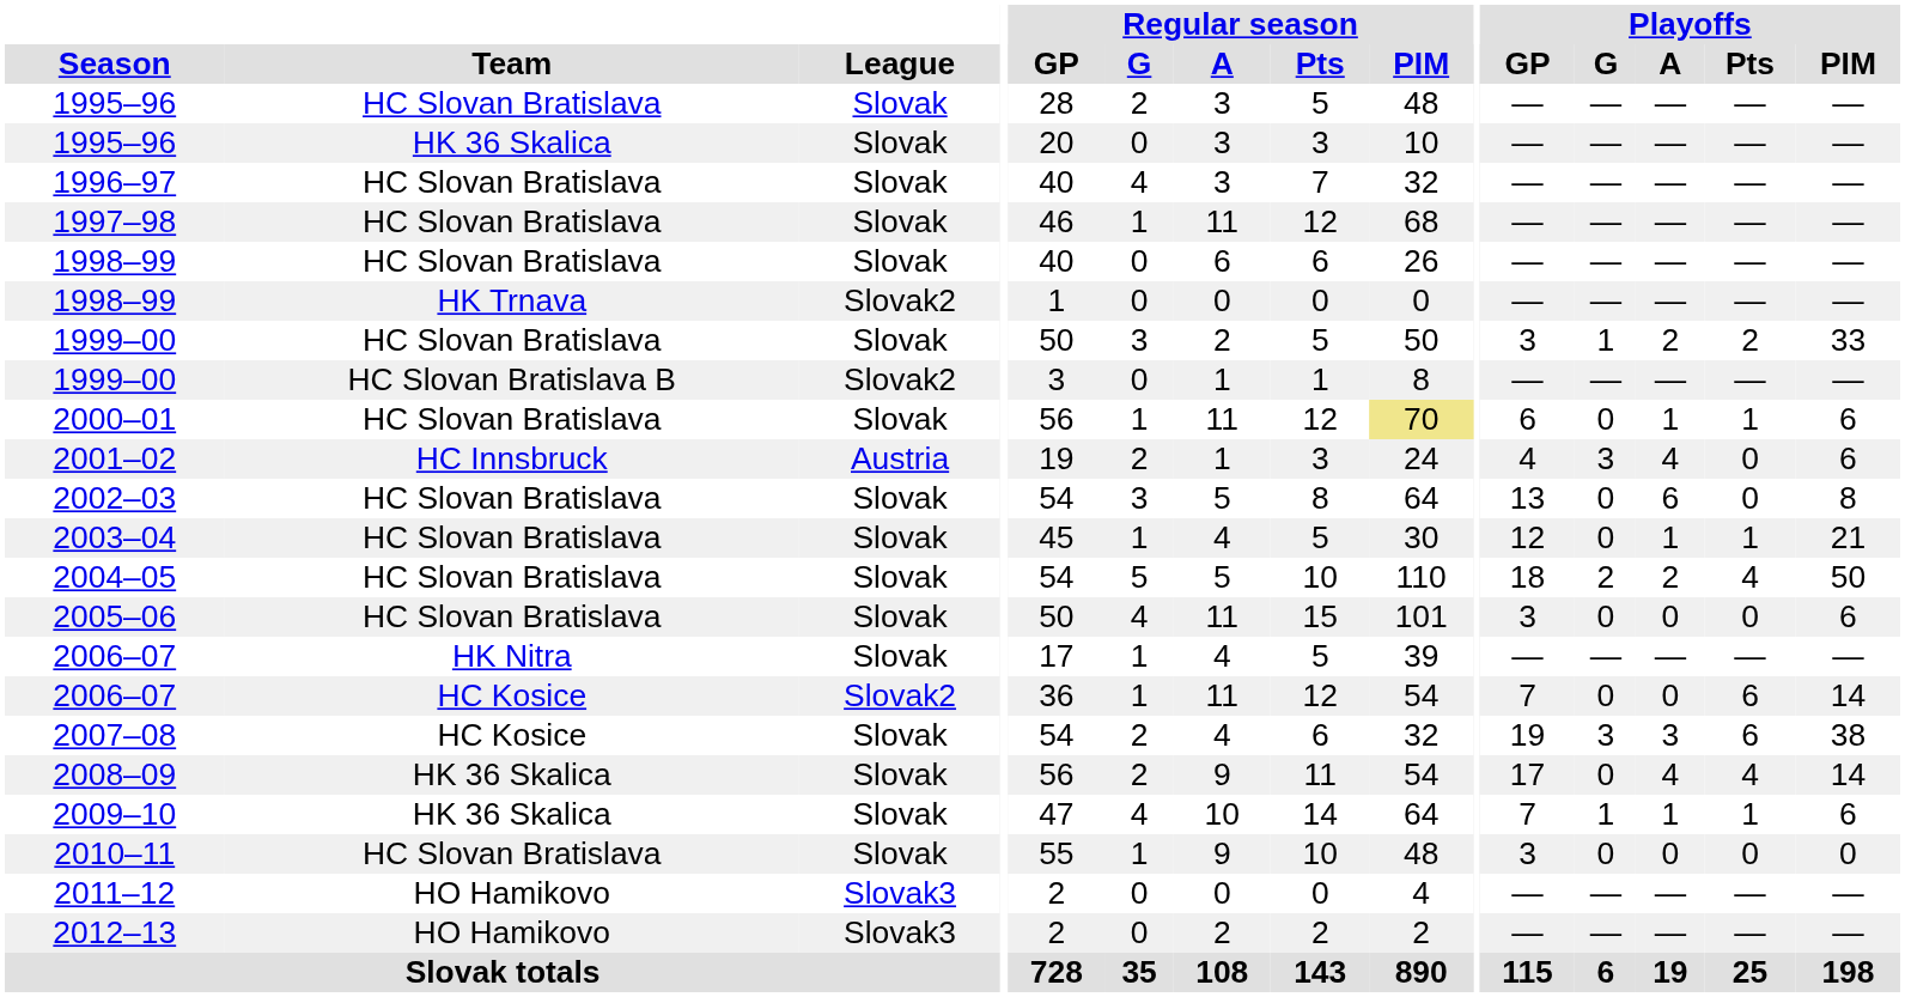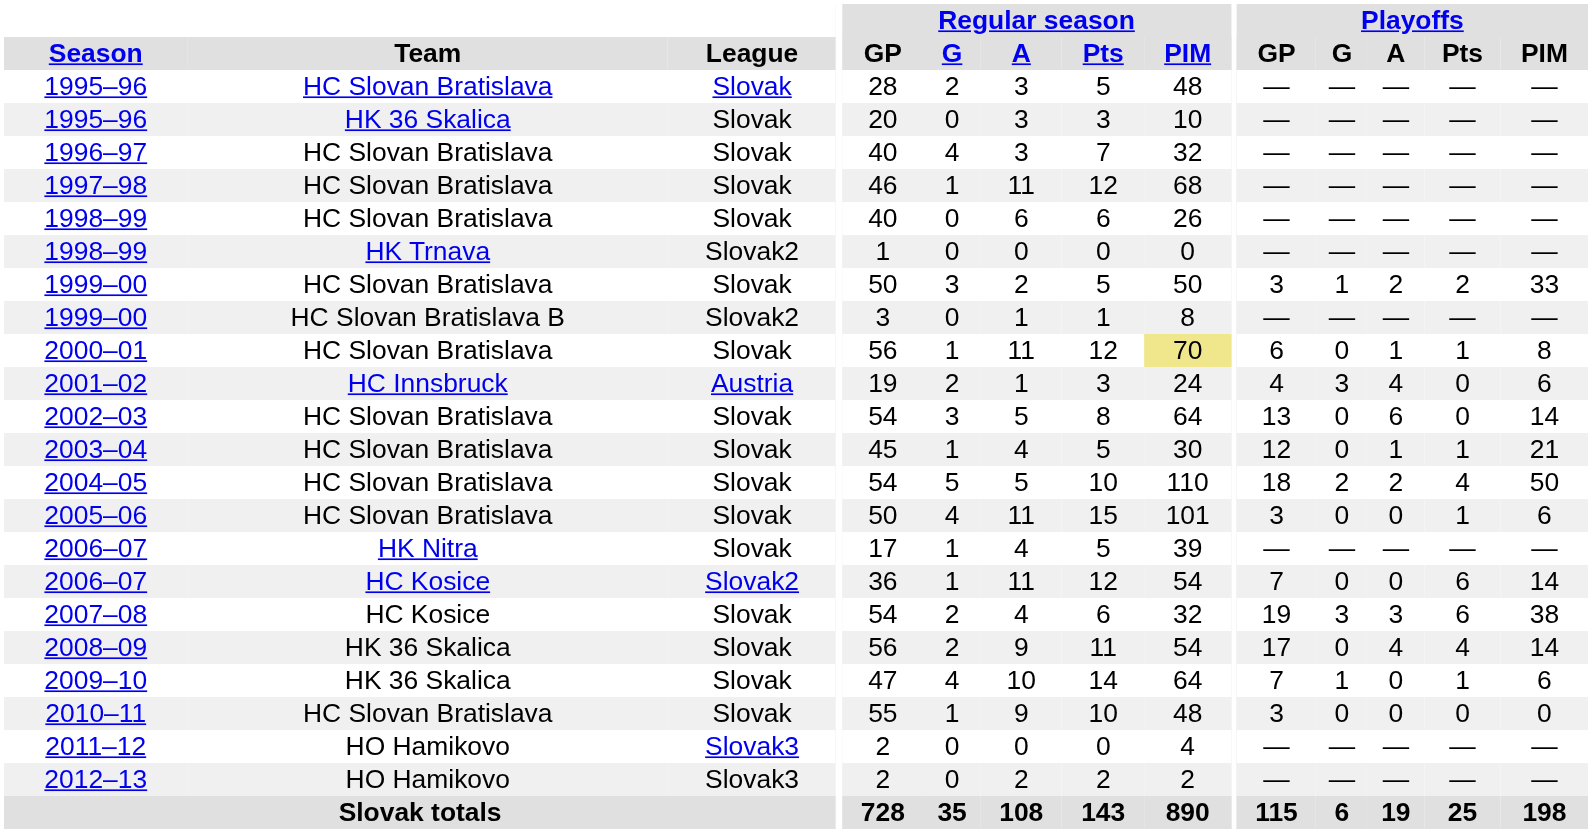2000–01 | Playoffs / PIM: 6 -> 8
2002–03 | Playoffs / PIM: 8 -> 14
2005–06 | Playoffs / Pts: 0 -> 1
2009–10 | Playoffs / A: 1 -> 0
